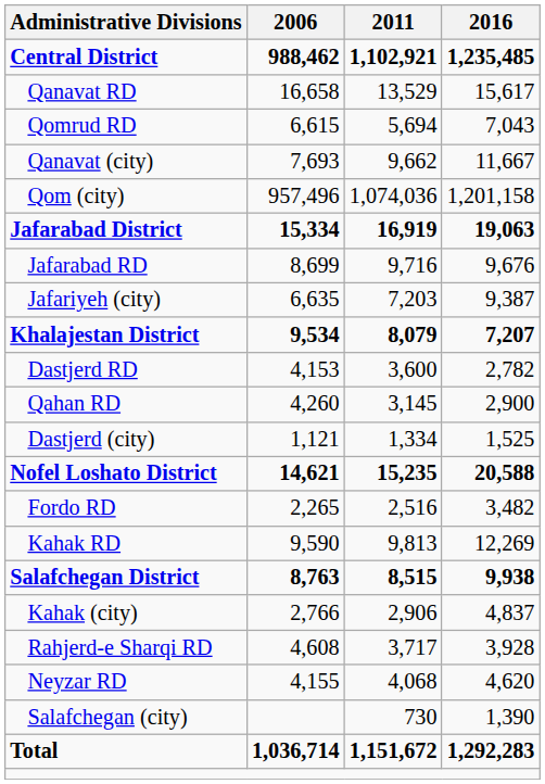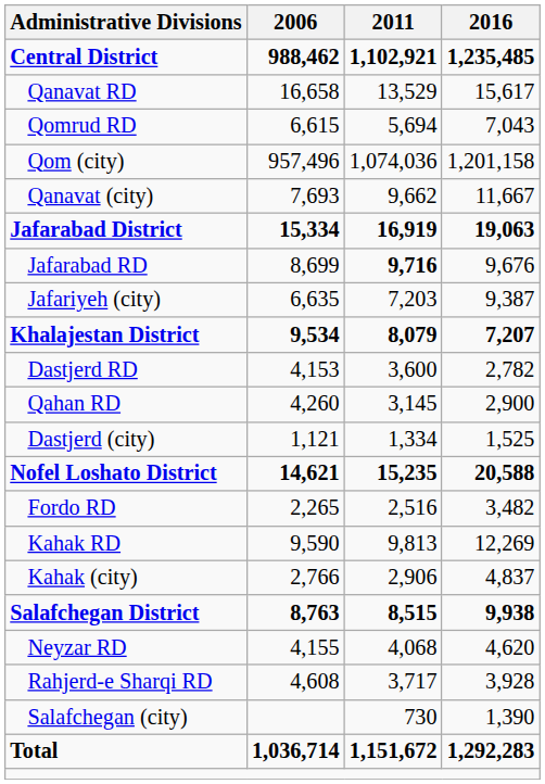rows swapped: Qanavat (city) <-> Qom (city)
Jafarabad RD | 2011: normal -> bold
rows swapped: Kahak (city) <-> Salafchegan District
rows swapped: Neyzar RD <-> Rahjerd-e Sharqi RD
